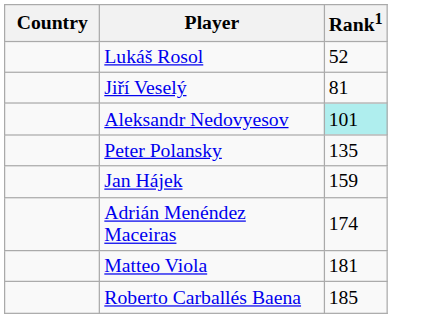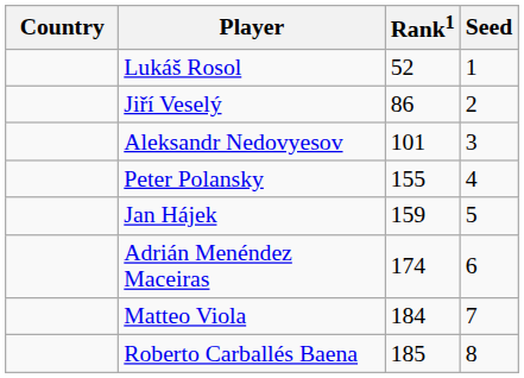+ column: Seed | 1 | 2 | 3 | 4 | 5 | 6 | 7 | 8
Jiří Veselý | Rank1: 81 -> 86
Aleksandr Nedovyesov | Rank1: paleturquoise background -> no background
Peter Polansky | Rank1: 135 -> 155
Matteo Viola | Rank1: 181 -> 184
